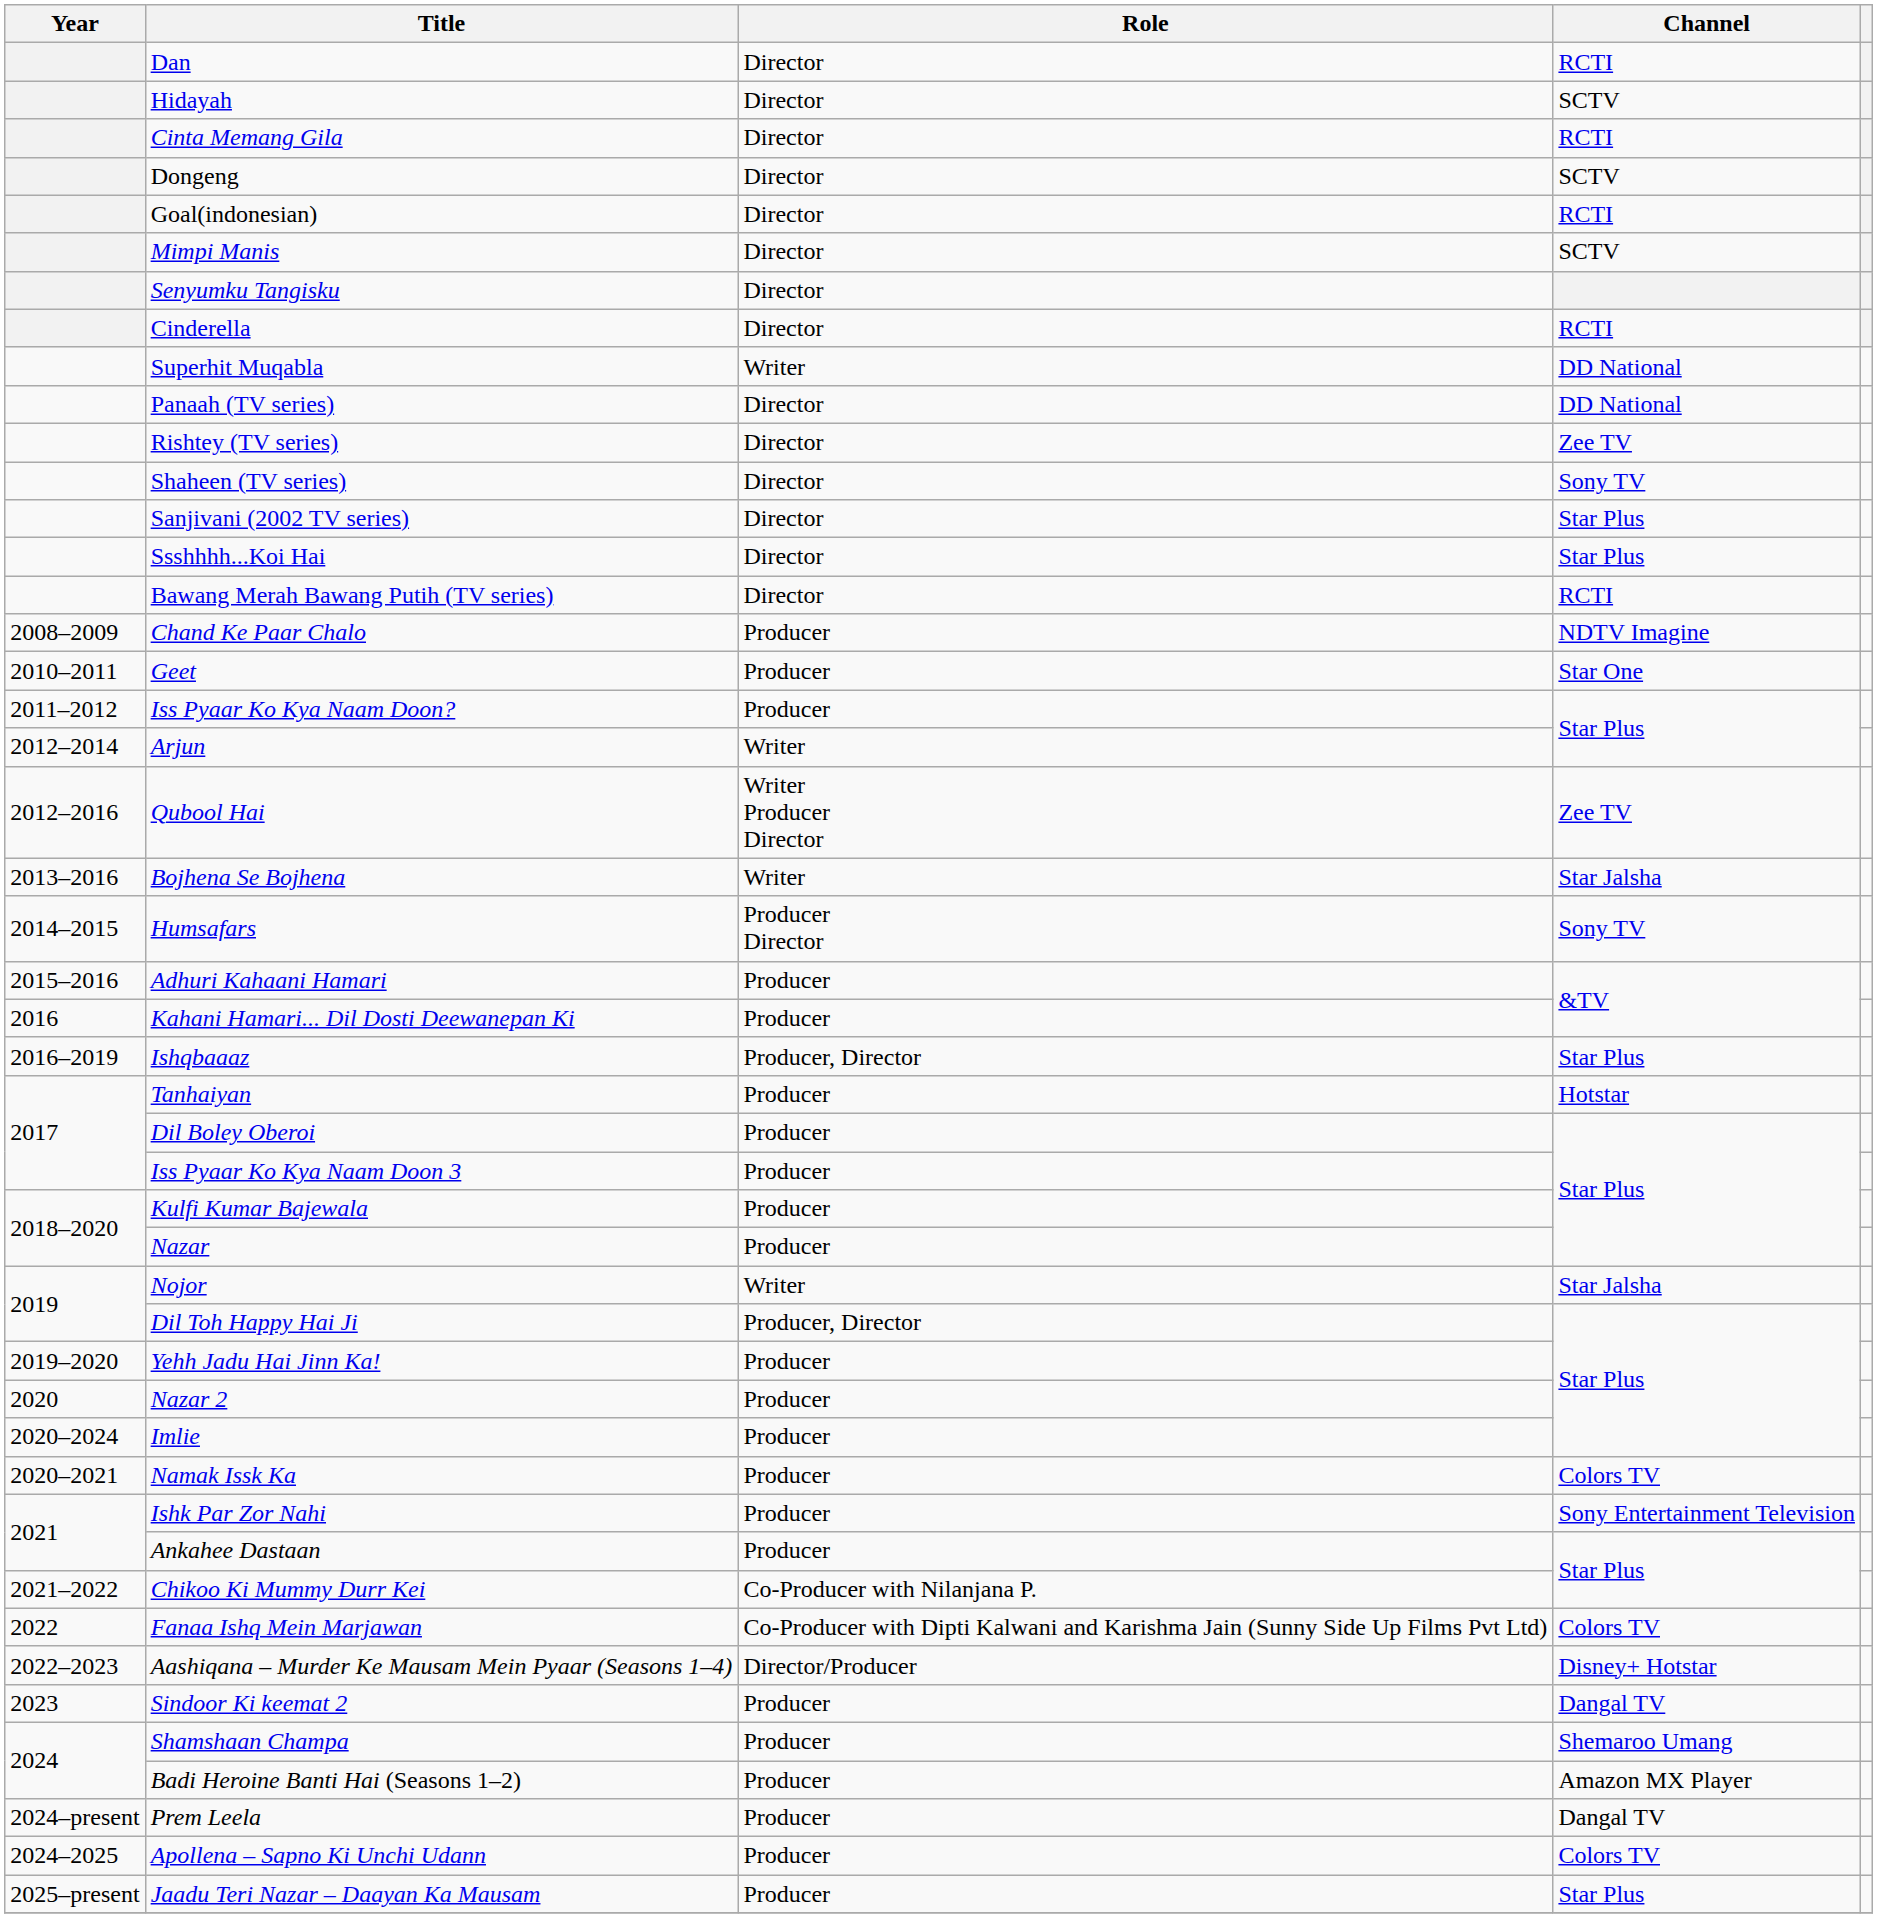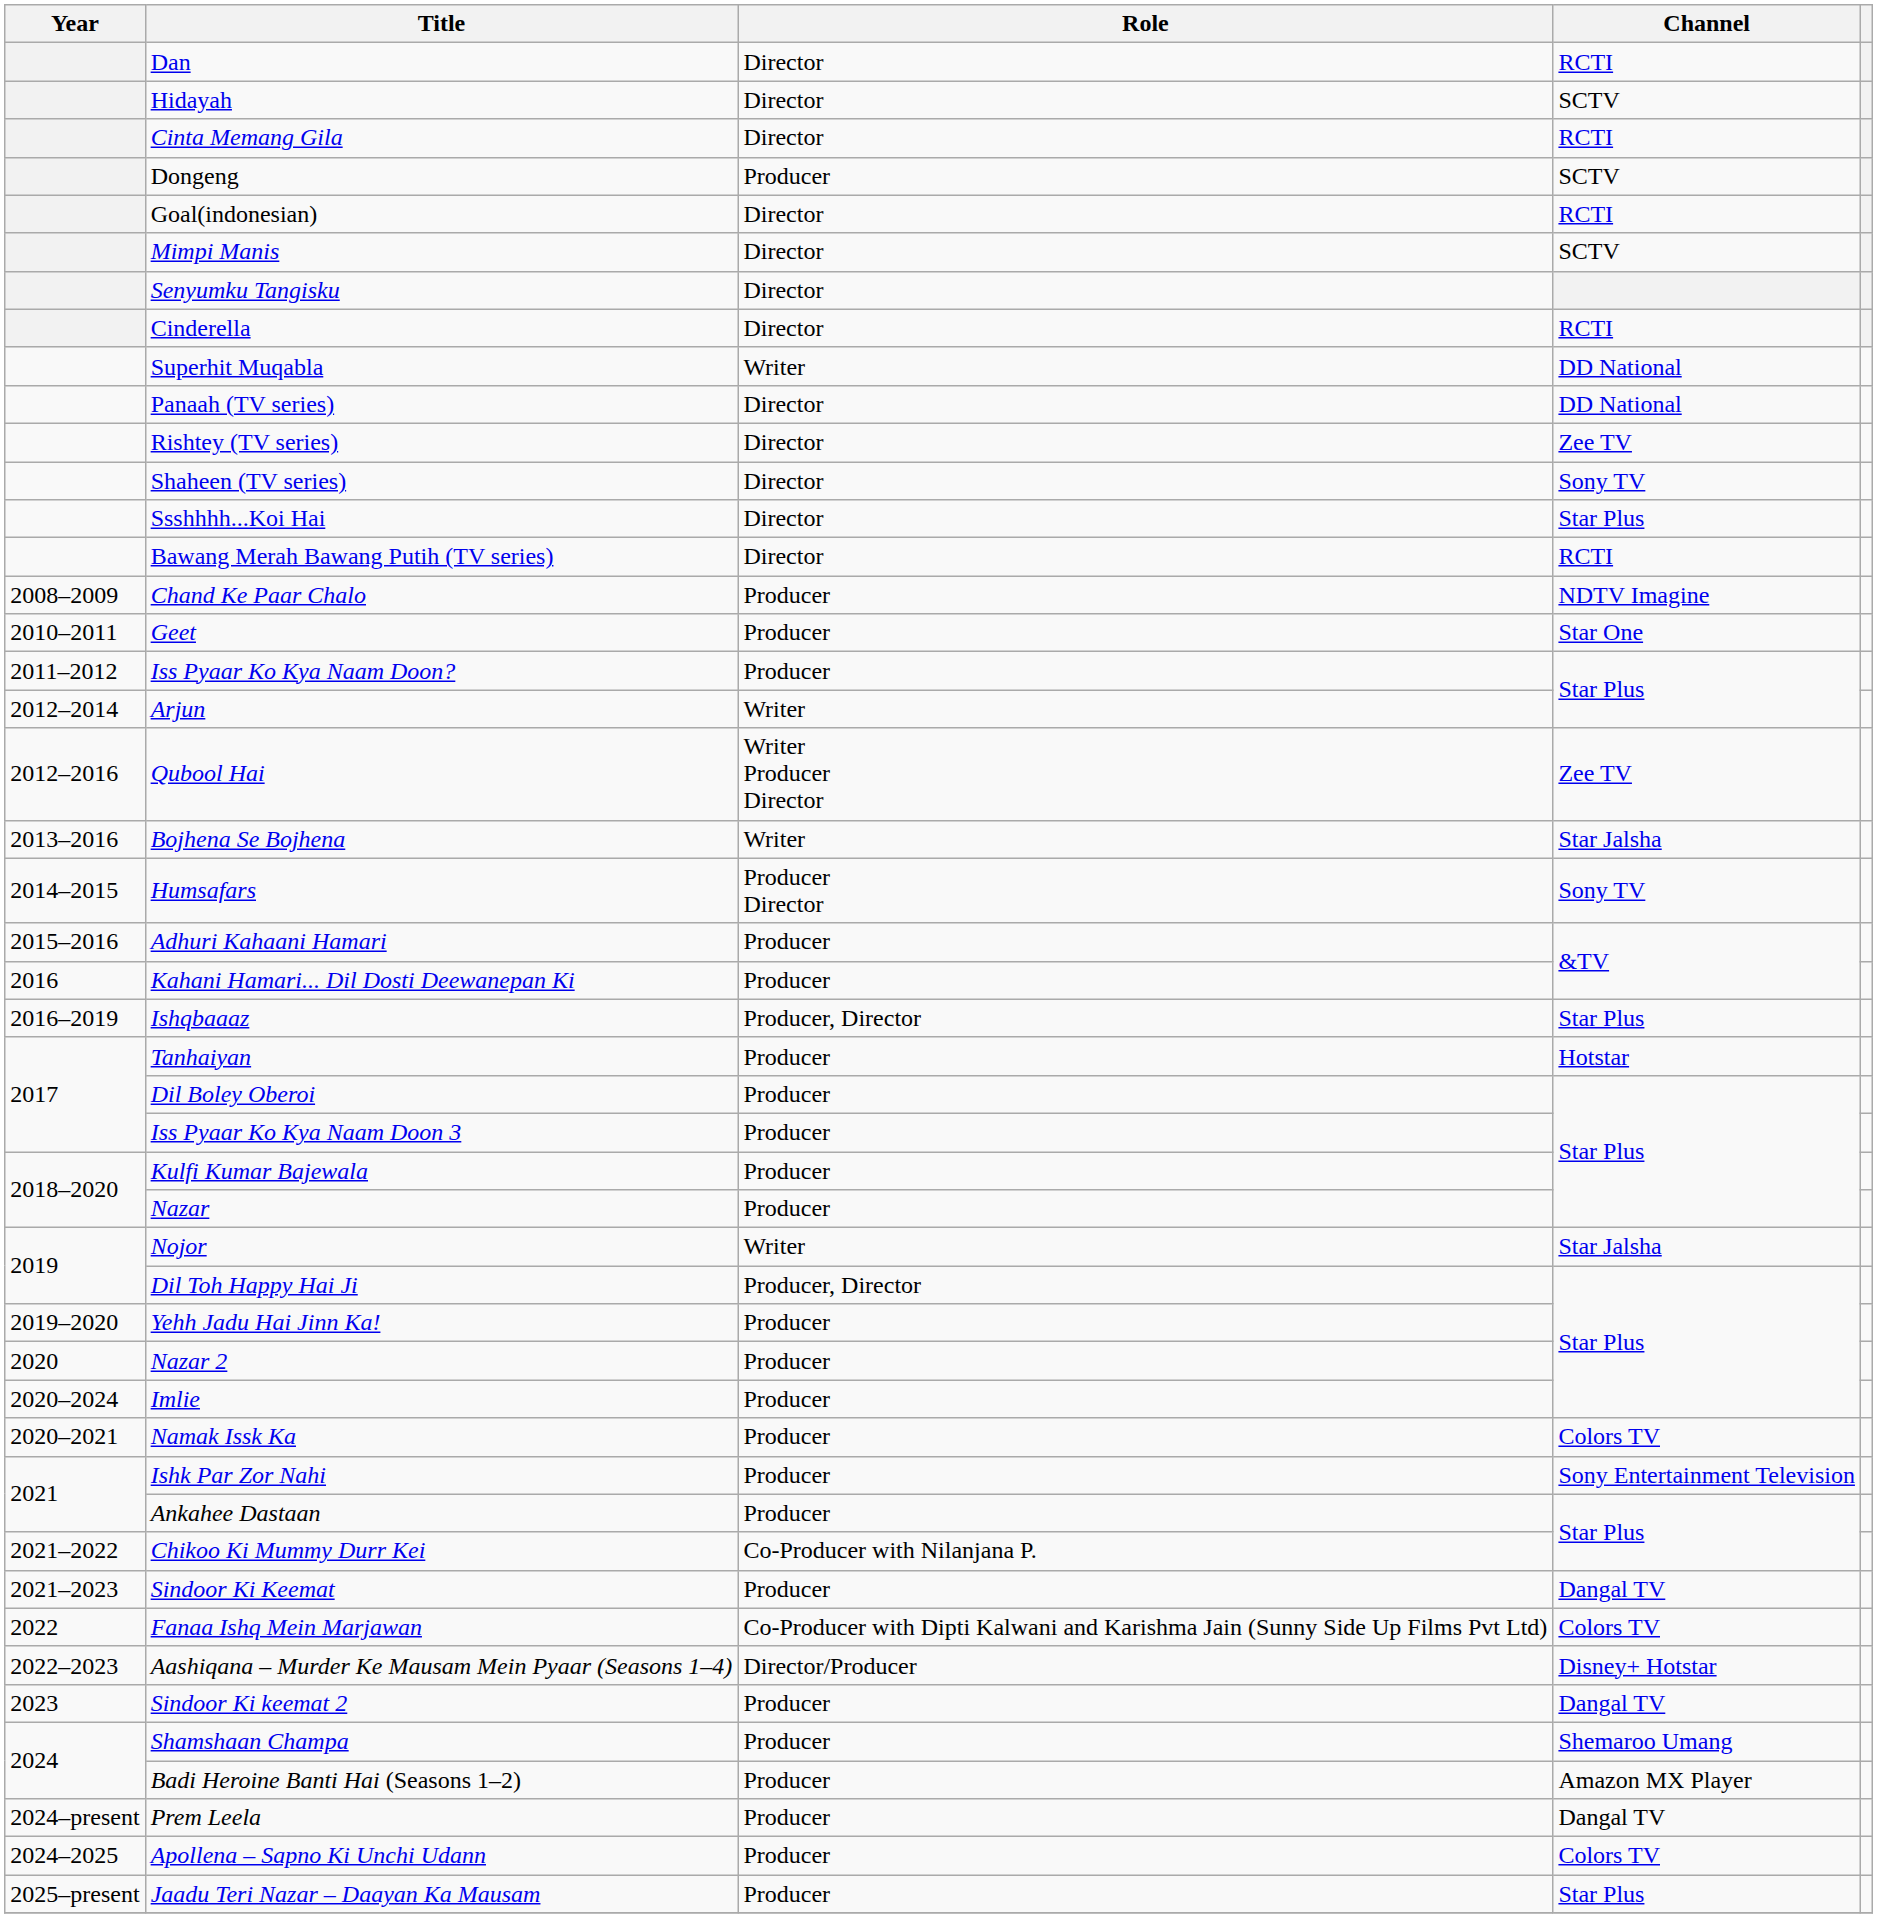Dongeng | Role: Director -> Producer
- row: Sanjivani (2002 TV series) | Director | Star Plus
+ row: 2021–2023 | Sindoor Ki Keemat | Producer | Dangal TV
